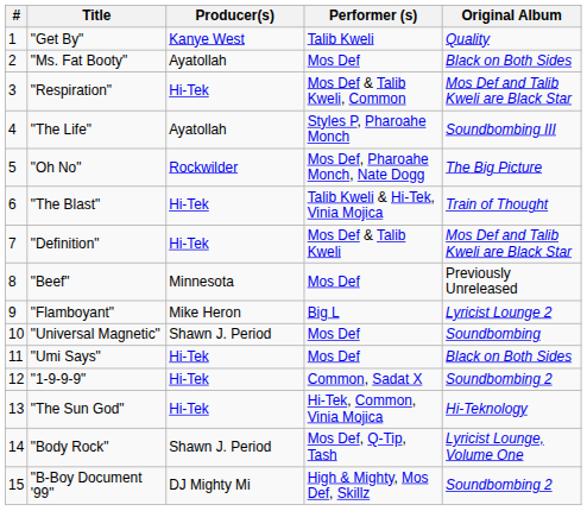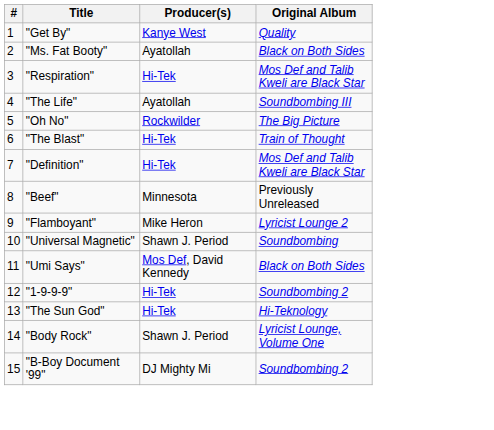- column: Performer (s) | Talib Kweli | Mos Def | Mos Def & Talib Kweli, Common | Styles P, Pharoahe Monch | Mos Def, Pharoahe Monch, Nate Dogg | Talib Kweli & Hi-Tek, Vinia Mojica | Mos Def & Talib Kweli | Mos Def | Big L | Mos Def | Mos Def | Common, Sadat X | Hi-Tek, Common, Vinia Mojica | Mos Def, Q-Tip, Tash | High & Mighty, Mos Def, Skillz
"Umi Says" | Producer(s): Hi-Tek -> Mos Def, David Kennedy
